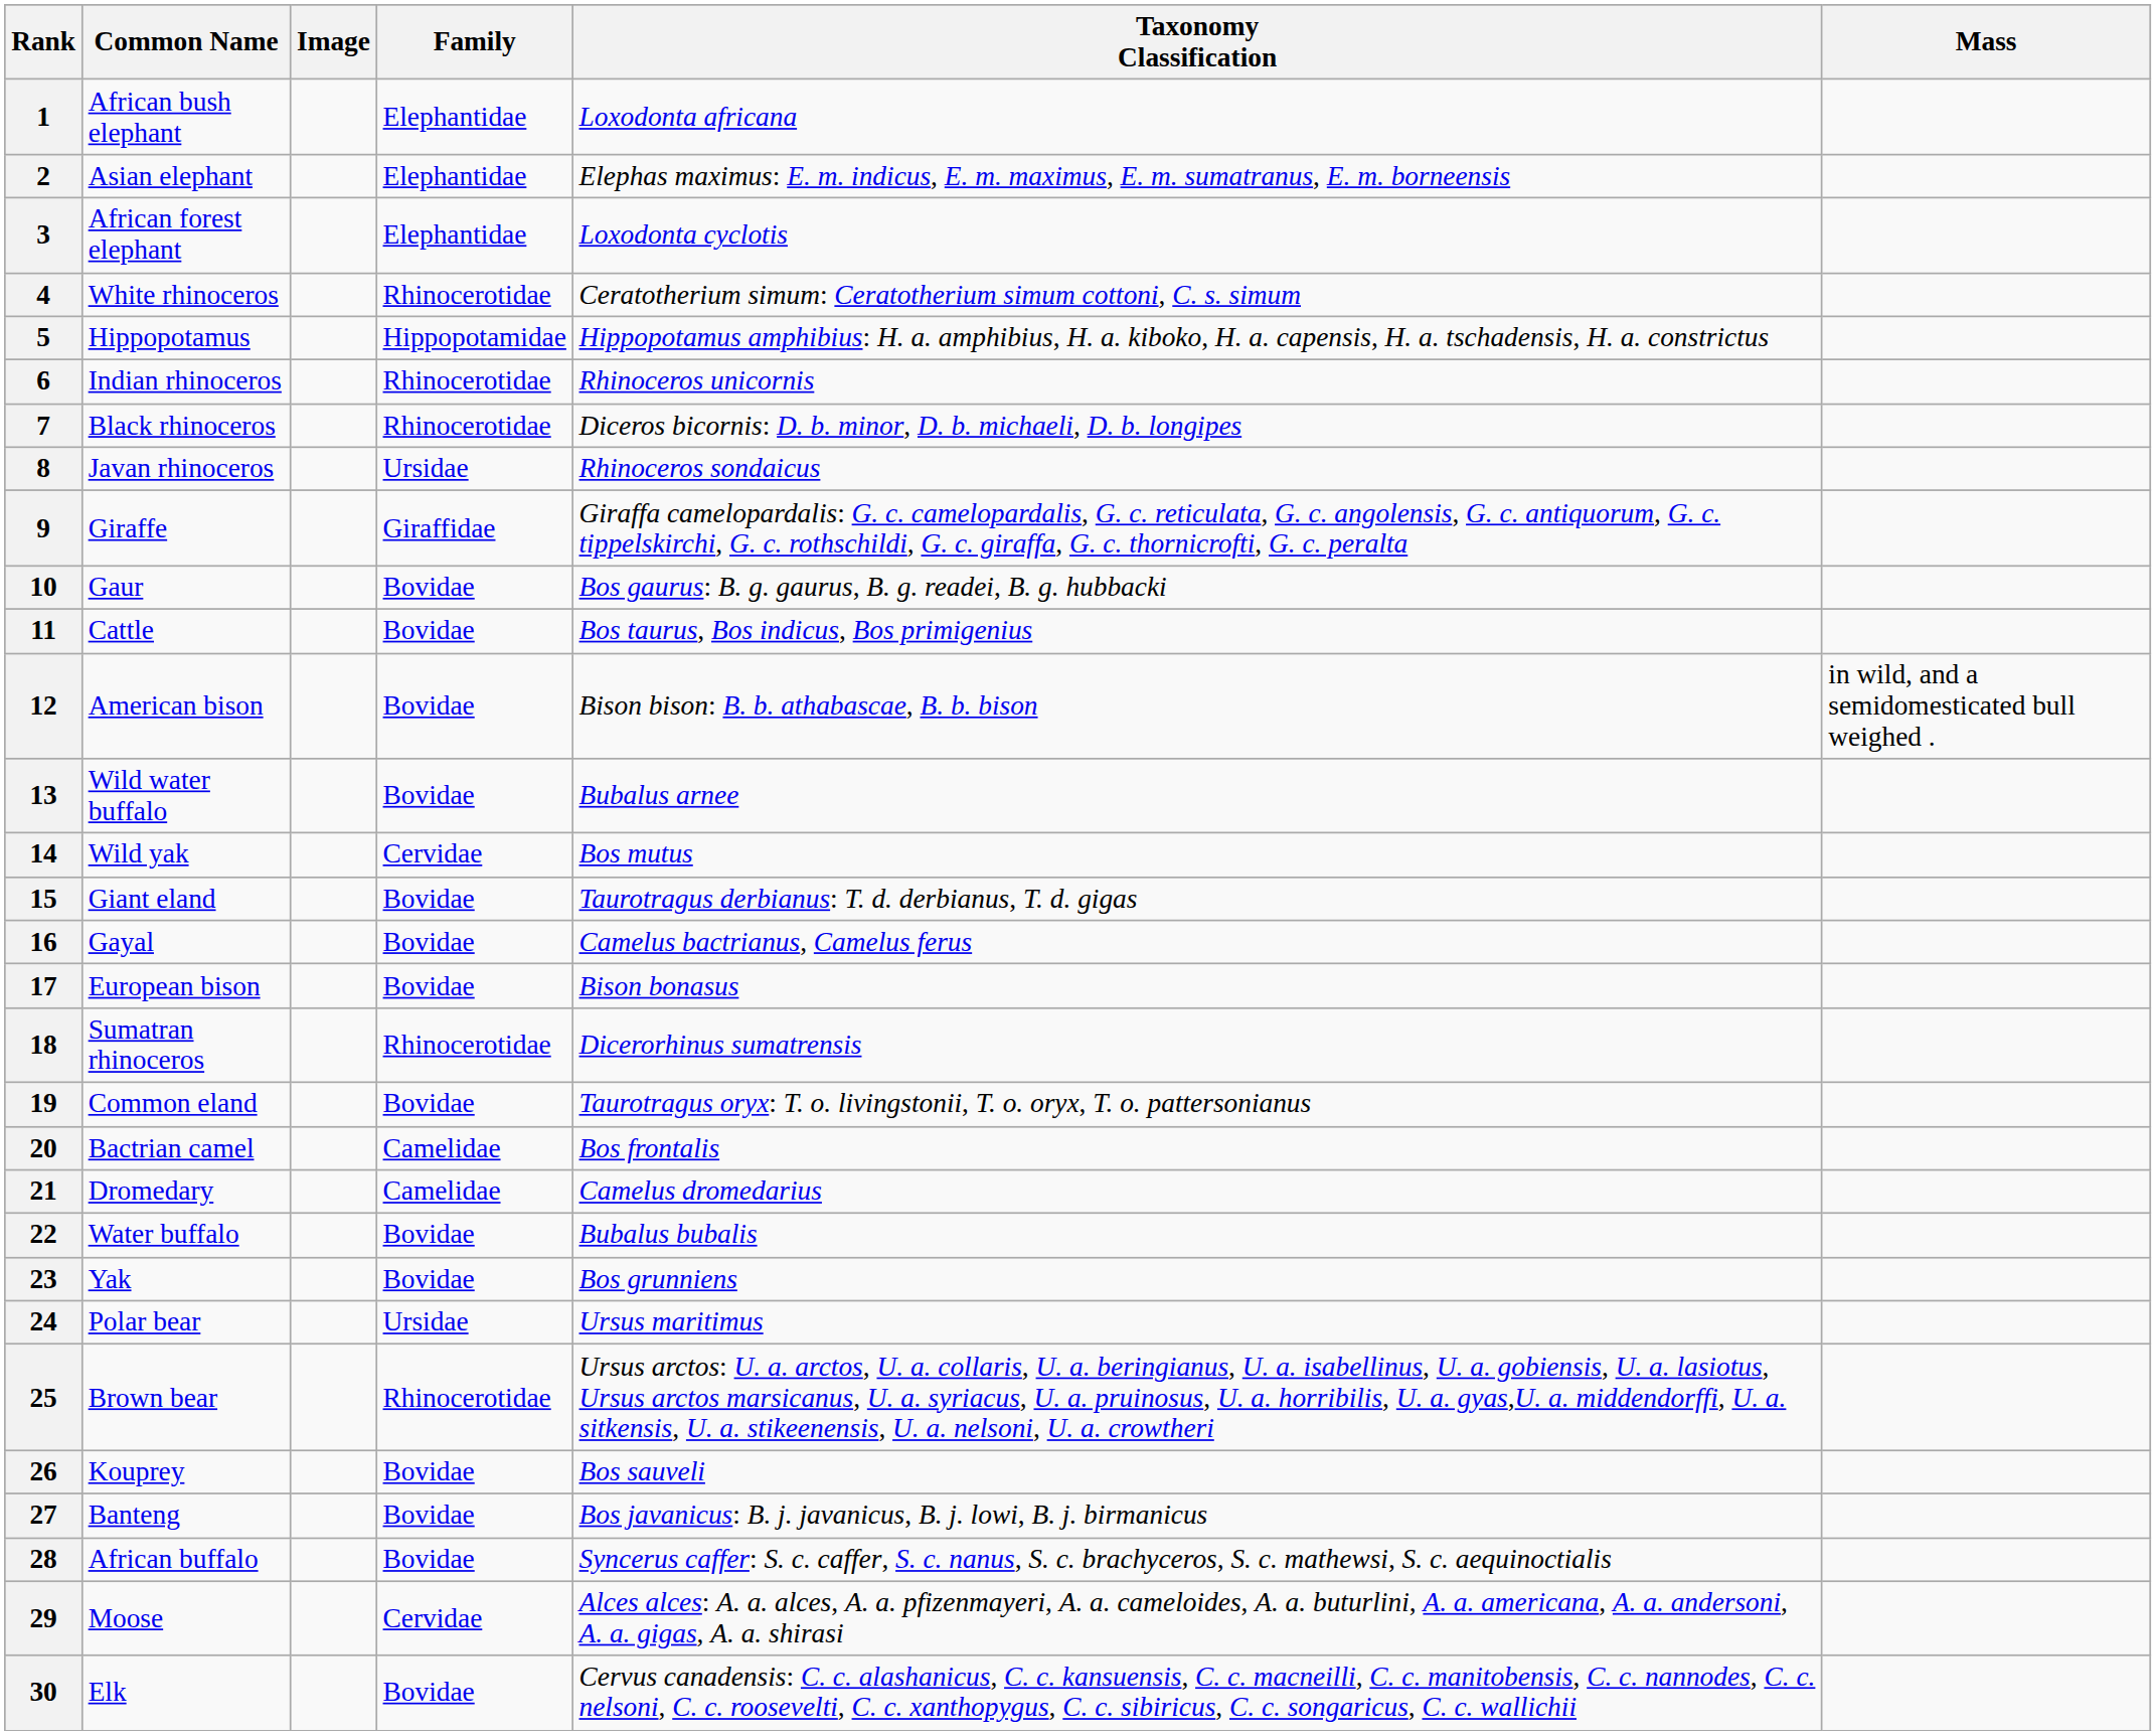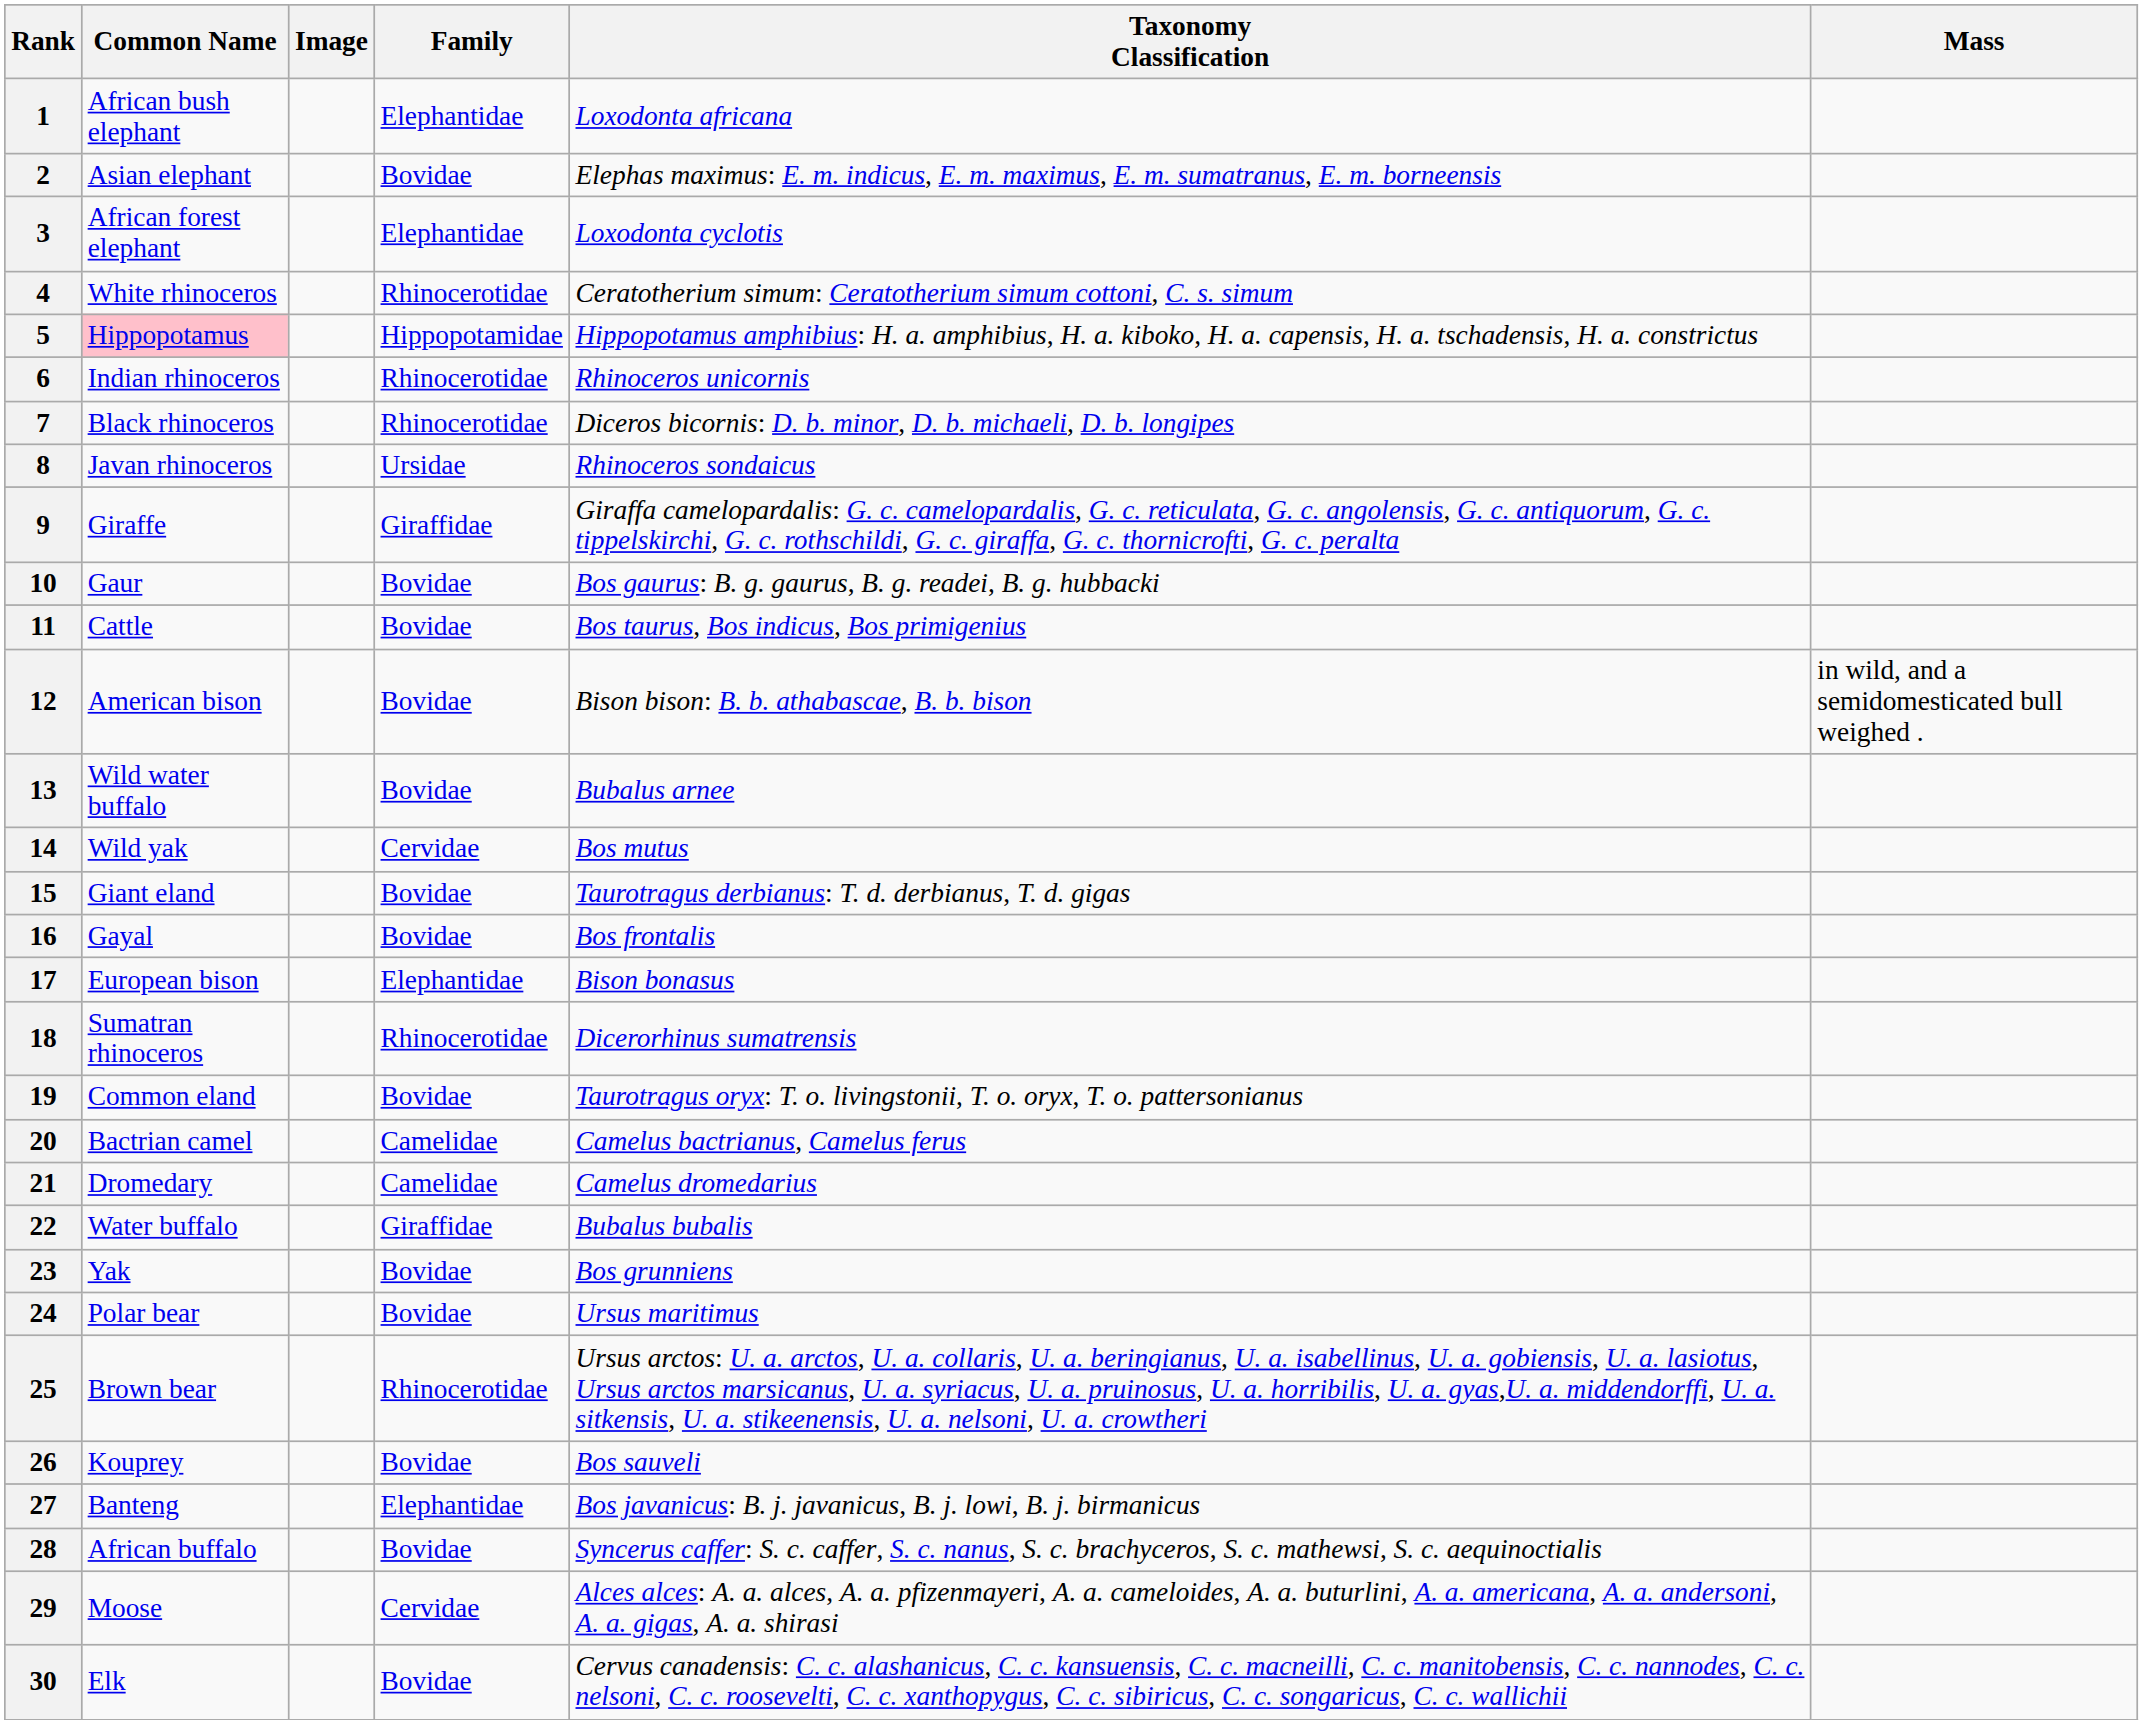2 | Family: Elephantidae -> Bovidae
5 | Common Name: no background -> pink background
16 | Taxonomy Classification: Camelus bactrianus, Camelus ferus -> Bos frontalis
17 | Family: Bovidae -> Elephantidae
20 | Taxonomy Classification: Bos frontalis -> Camelus bactrianus, Camelus ferus
22 | Family: Bovidae -> Giraffidae
24 | Family: Ursidae -> Bovidae
27 | Family: Bovidae -> Elephantidae
